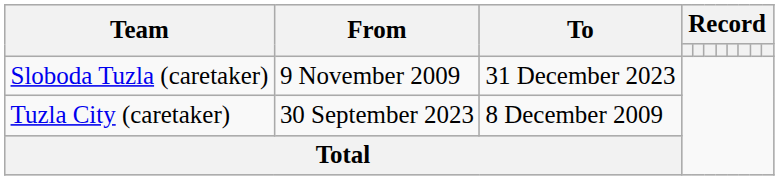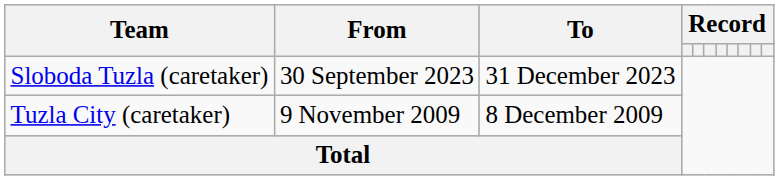Sloboda Tuzla (caretaker) | From: 9 November 2009 -> 30 September 2023
Tuzla City (caretaker) | From: 30 September 2023 -> 9 November 2009
